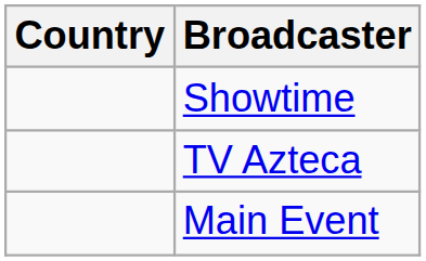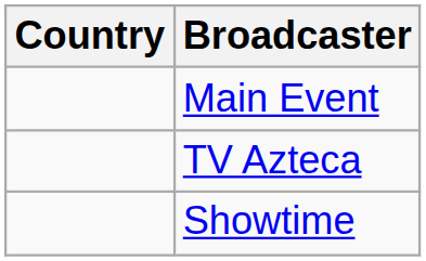rows swapped: Main Event <-> Showtime
